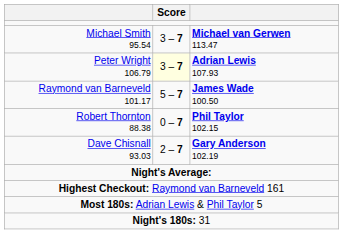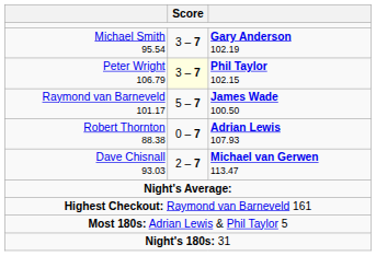Michael Smith 95.54 | column 3: Michael van Gerwen 113.47 -> Gary Anderson 102.19
Peter Wright 106.79 | column 3: Adrian Lewis 107.93 -> Phil Taylor 102.15
Robert Thornton 88.38 | column 3: Phil Taylor 102.15 -> Adrian Lewis 107.93
Dave Chisnall 93.03 | column 3: Gary Anderson 102.19 -> Michael van Gerwen 113.47
